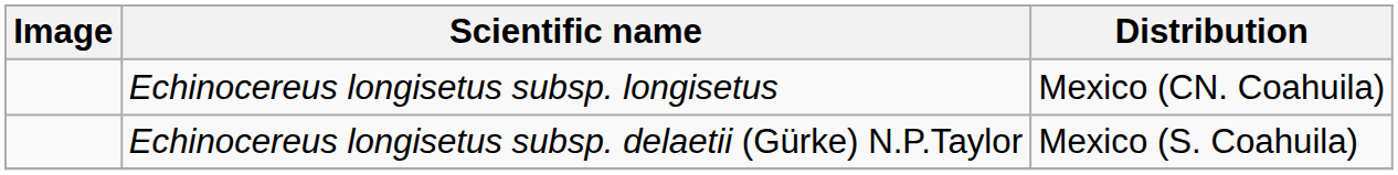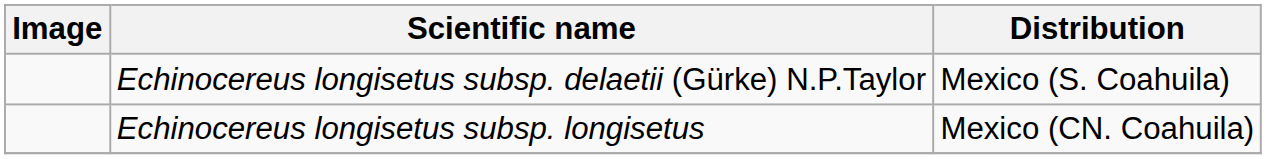rows swapped: Echinocereus longisetus subsp. delaetii (Gürke) N.P.Taylor <-> Echinocereus longisetus subsp. longisetus
